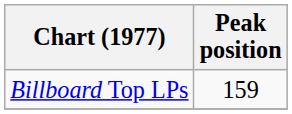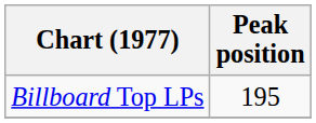Billboard Top LPs | Peak position: 159 -> 195
